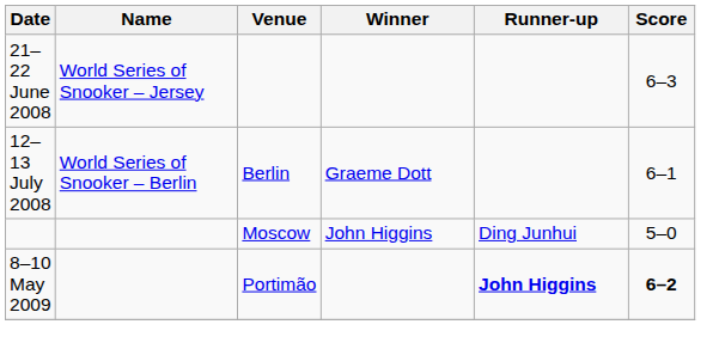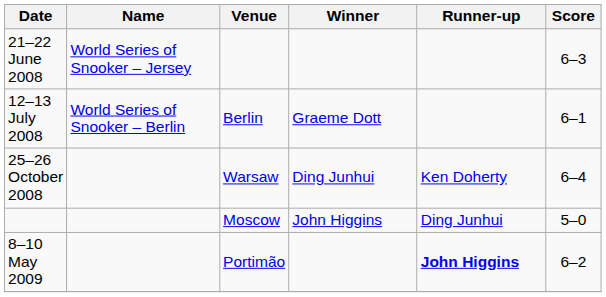+ row: 25–26 October 2008 | Warsaw | Ding Junhui | Ken Doherty | 6–4
8–10 May 2009 | Score: bold -> normal
